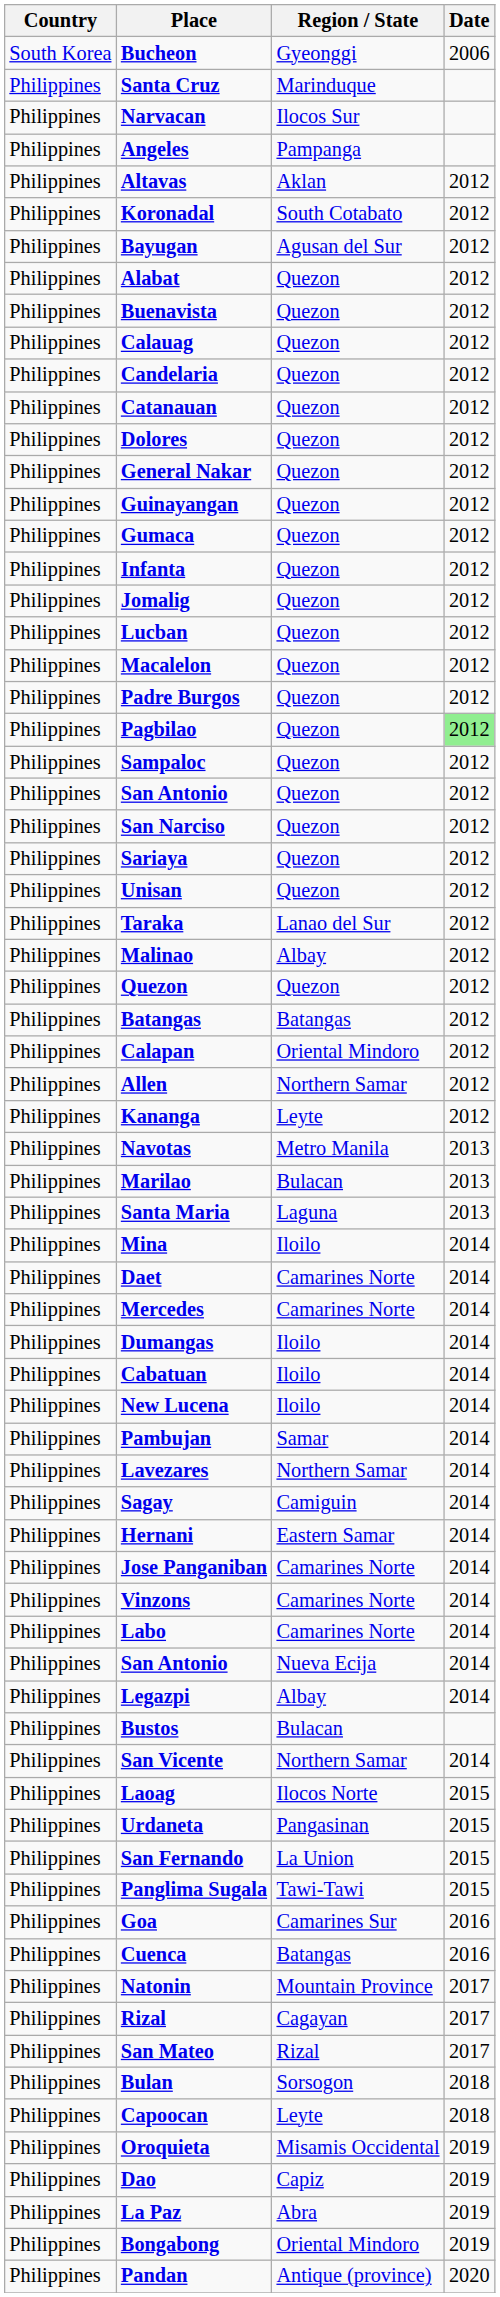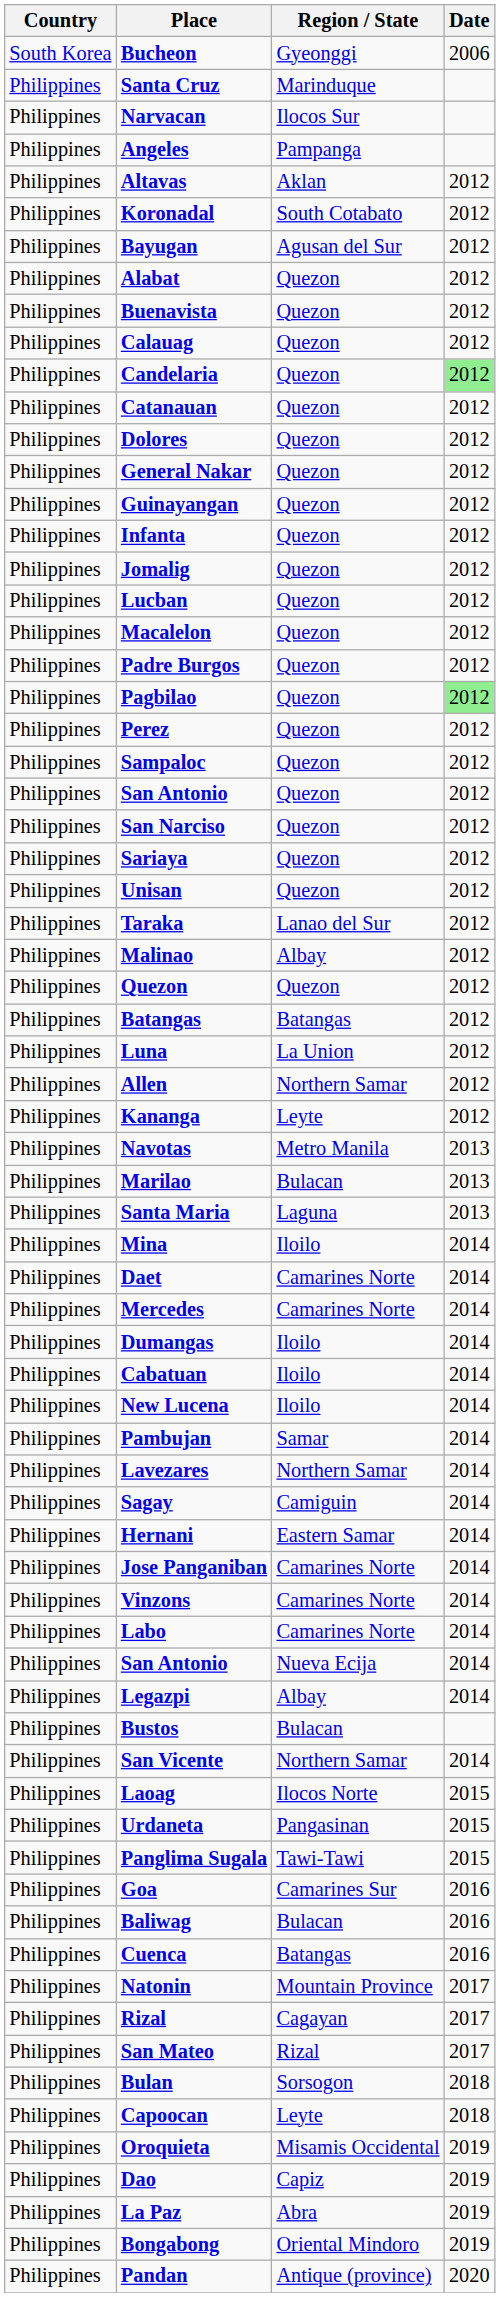Candelaria | Date: no background -> lightgreen background
- row: Philippines | Gumaca | Quezon | 2012
+ row: Philippines | Perez | Quezon | 2012
+ row: Philippines | Luna | La Union | 2012
- row: Philippines | Calapan | Oriental Mindoro | 2012
- row: Philippines | San Fernando | La Union | 2015
+ row: Philippines | Baliwag | Bulacan | 2016
